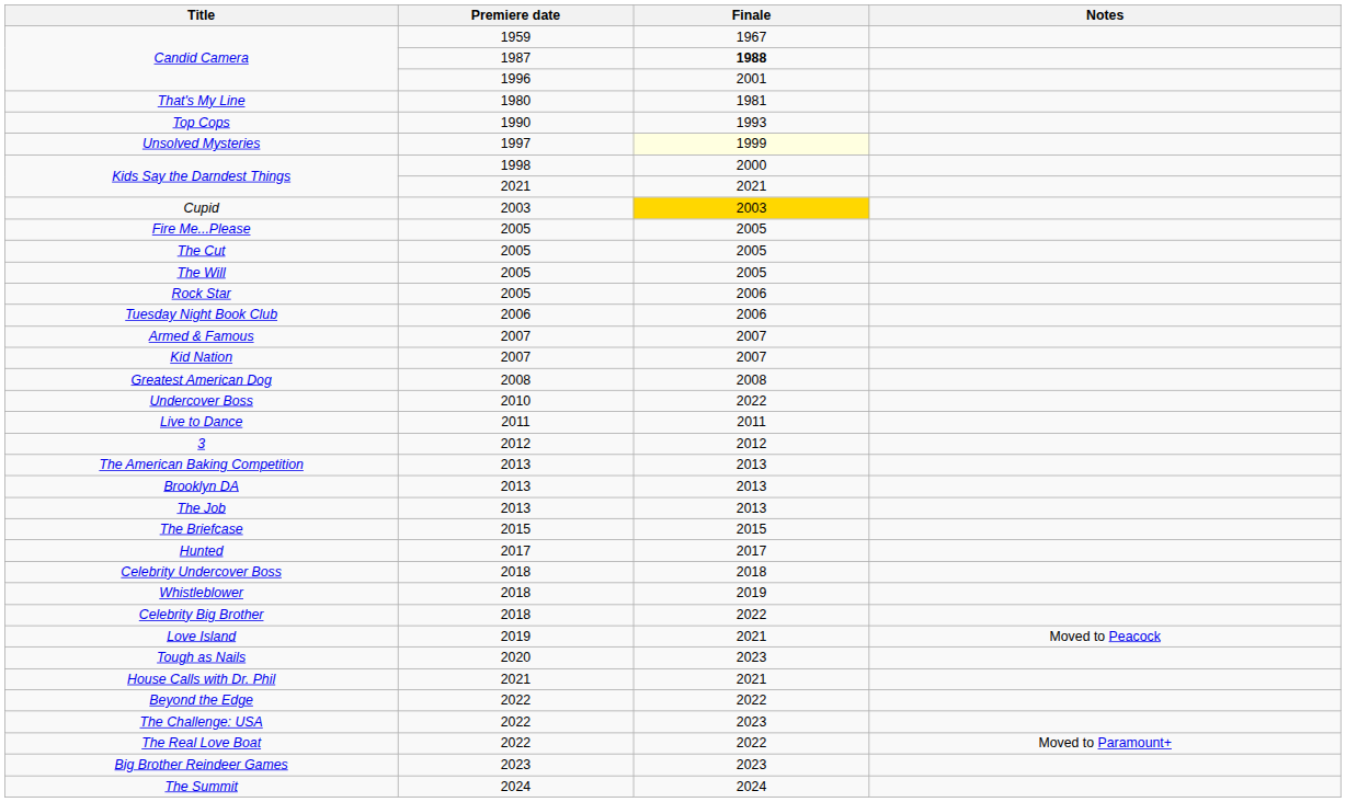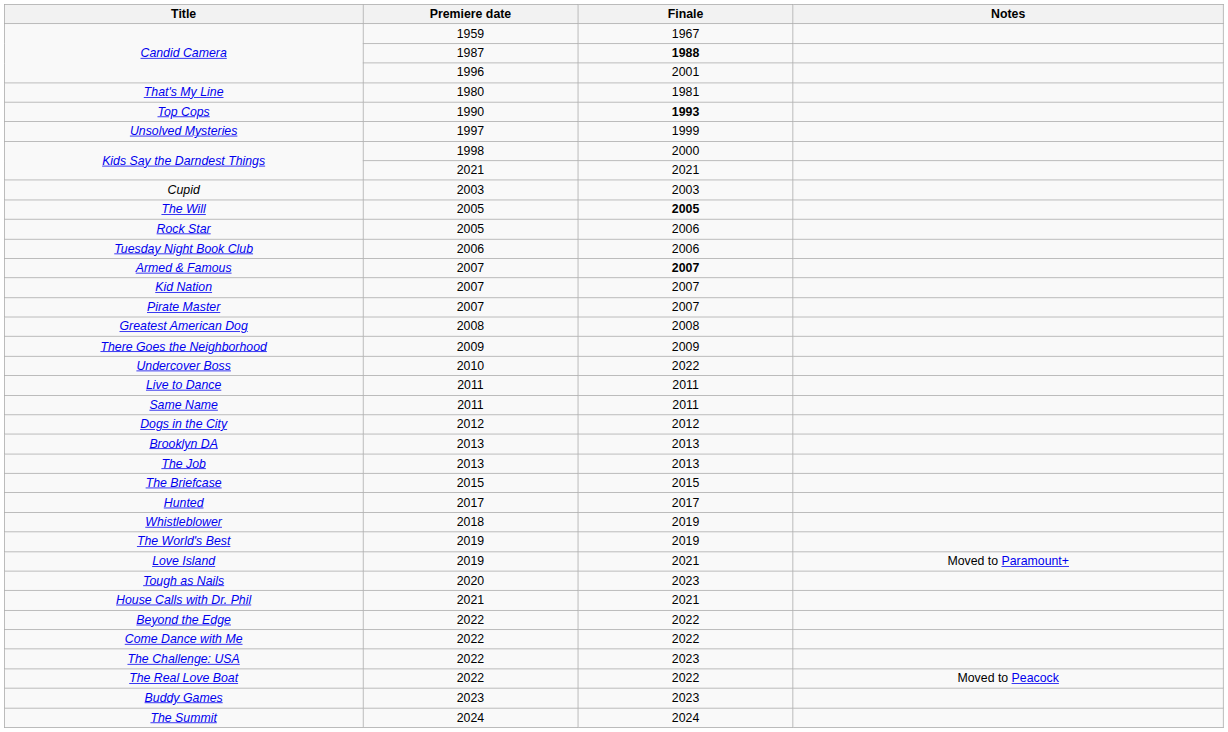Top Cops | Finale: normal -> bold
Unsolved Mysteries | Finale: lightyellow background -> no background
Cupid | Finale: gold background -> no background
- row: Fire Me...Please | 2005 | 2005
- row: The Cut | 2005 | 2005
The Will | Finale: normal -> bold
Armed & Famous | Finale: normal -> bold
+ row: Pirate Master | 2007 | 2007
+ row: There Goes the Neighborhood | 2009 | 2009
+ row: Same Name | 2011 | 2011
- row: 3 | 2012 | 2012
+ row: Dogs in the City | 2012 | 2012
- row: The American Baking Competition | 2013 | 2013
- row: Celebrity Undercover Boss | 2018 | 2018
- row: Celebrity Big Brother | 2018 | 2022
+ row: The World's Best | 2019 | 2019
Love Island | Notes: Moved to Peacock -> Moved to Paramount+
+ row: Come Dance with Me | 2022 | 2022
The Real Love Boat | Notes: Moved to Paramount+ -> Moved to Peacock
+ row: Buddy Games | 2023 | 2023
- row: Big Brother Reindeer Games | 2023 | 2023
